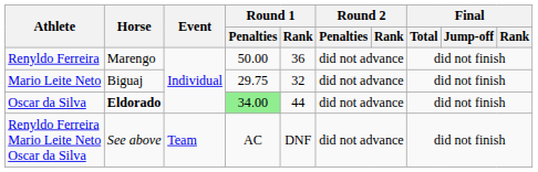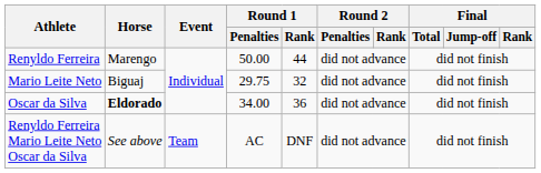Renyldo Ferreira | Round 1 / Rank: 36 -> 44
Oscar da Silva | Round 1 / Penalties: lightgreen background -> no background
Oscar da Silva | Round 1 / Rank: 44 -> 36
